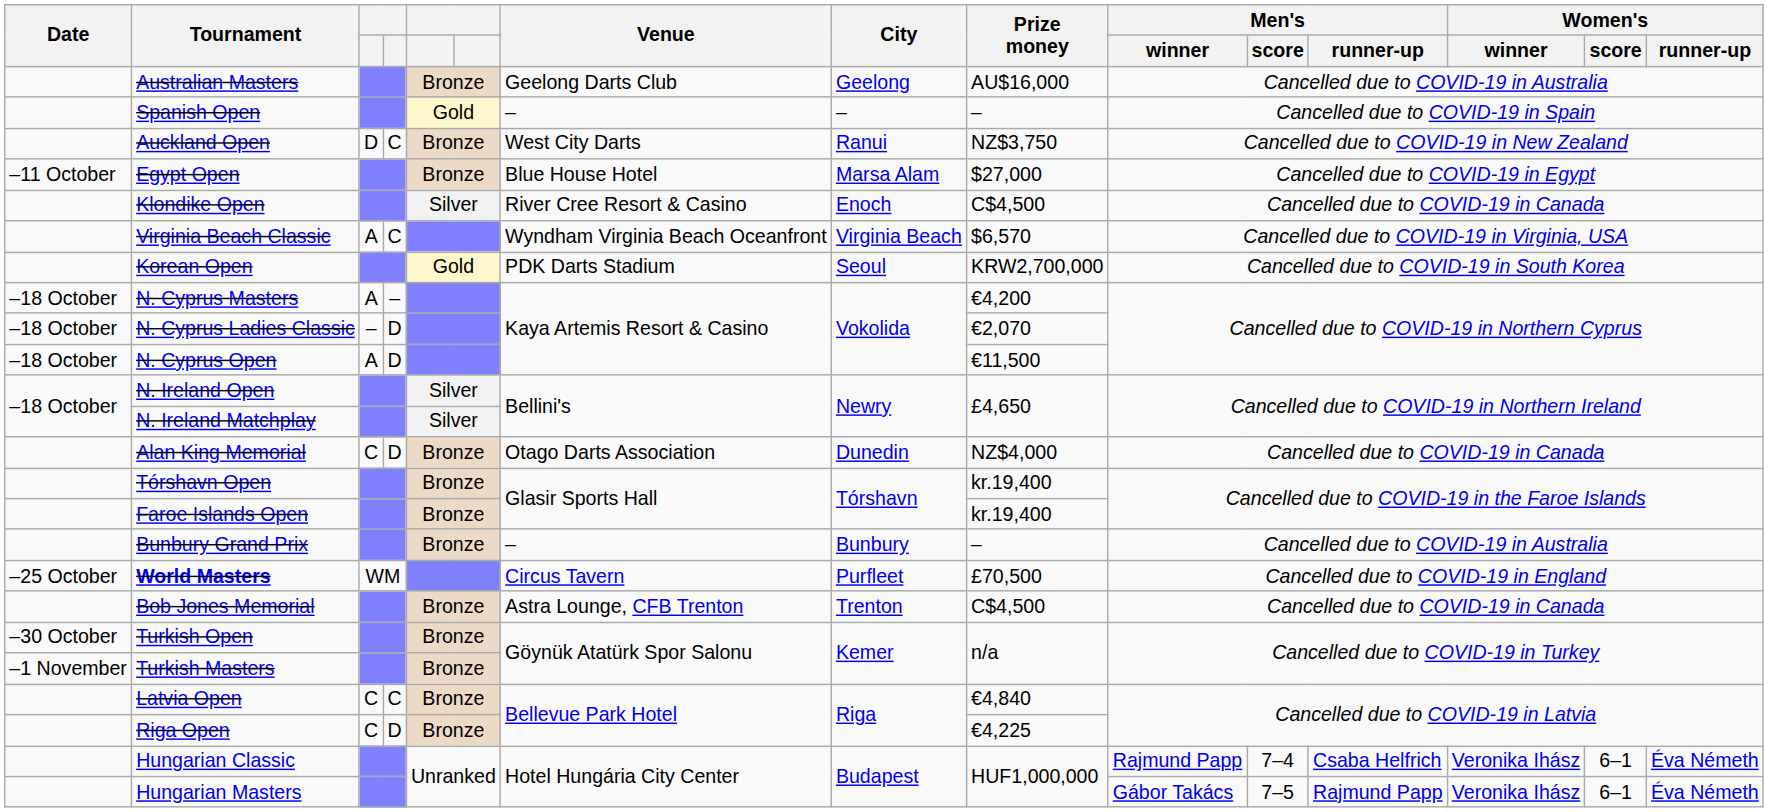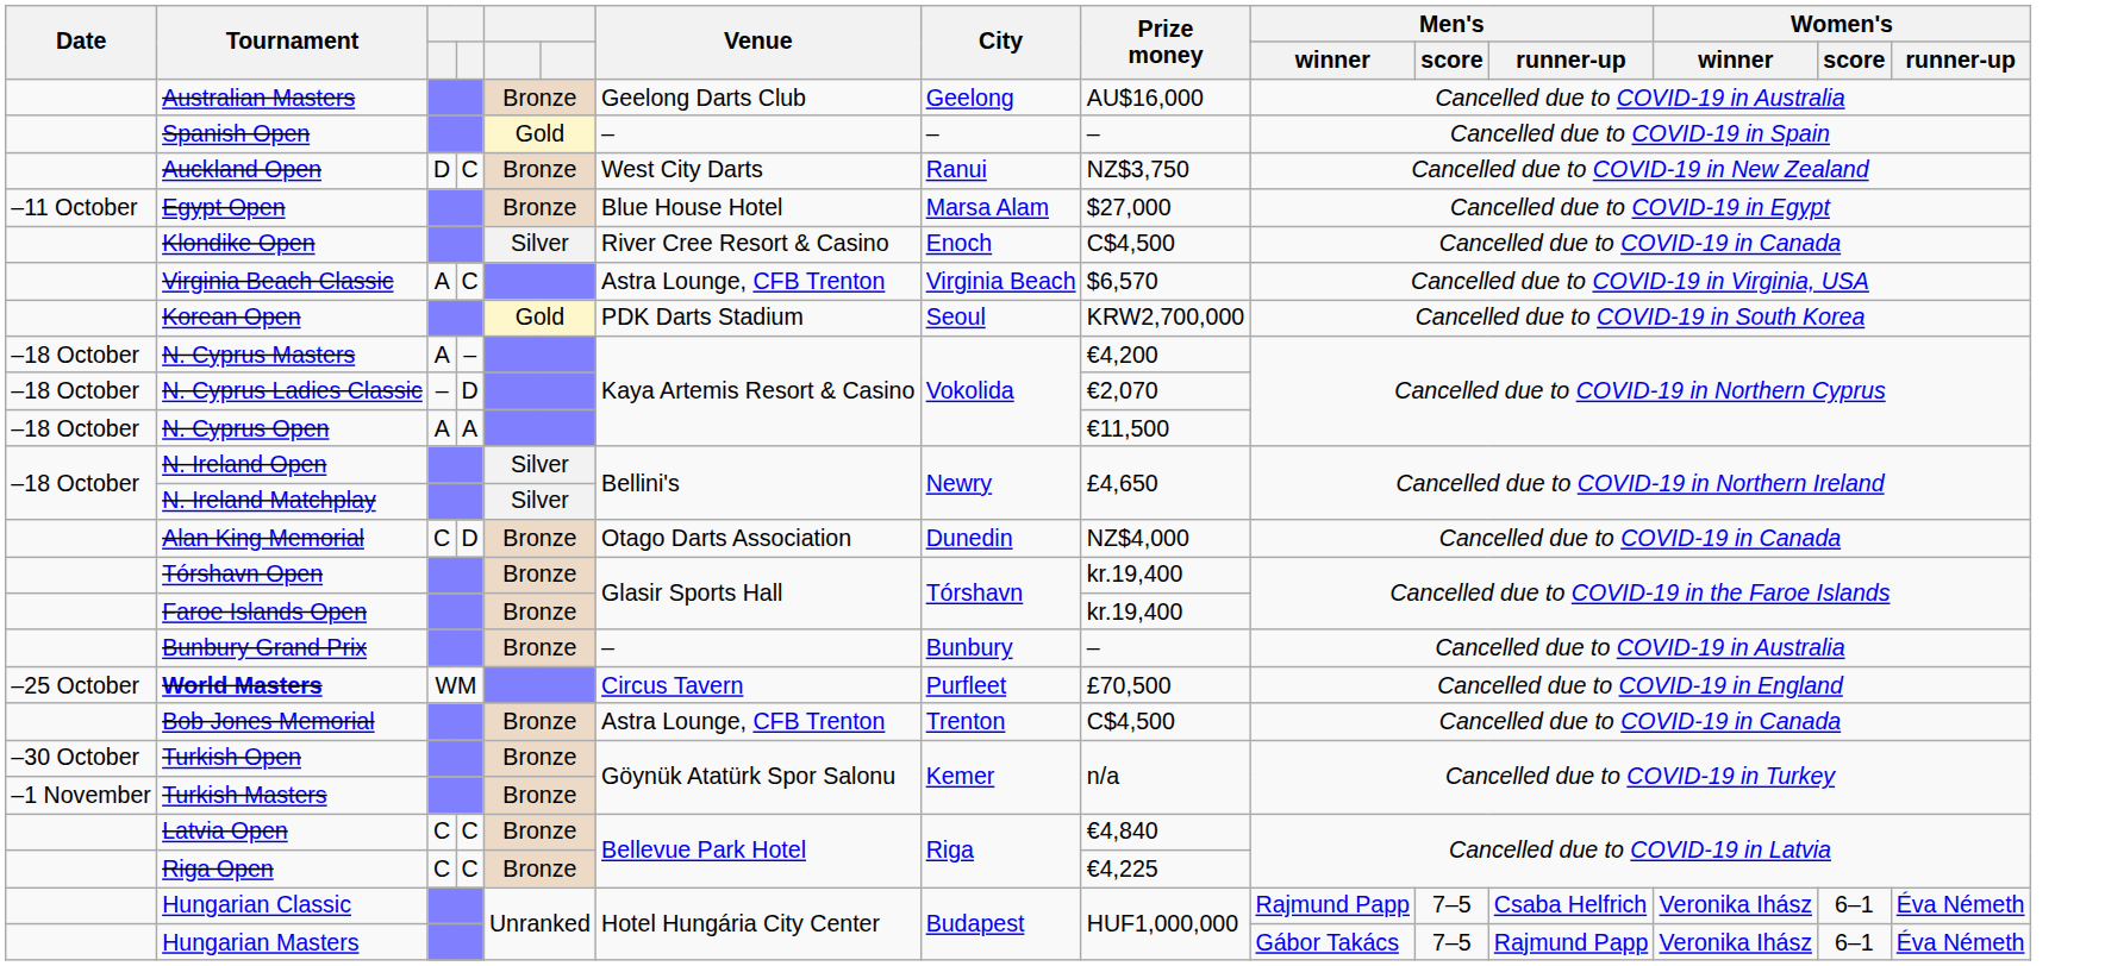Virginia Beach Classic | Venue: Wyndham Virginia Beach Oceanfront -> Astra Lounge, CFB Trenton
N. Cyprus Open | column 4: D -> A
Riga Open | column 4: D -> C
Hungarian Classic | Men's / score: 7–4 -> 7–5
